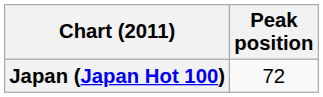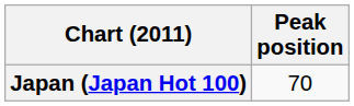Japan (Japan Hot 100) | Peak position: 72 -> 70
